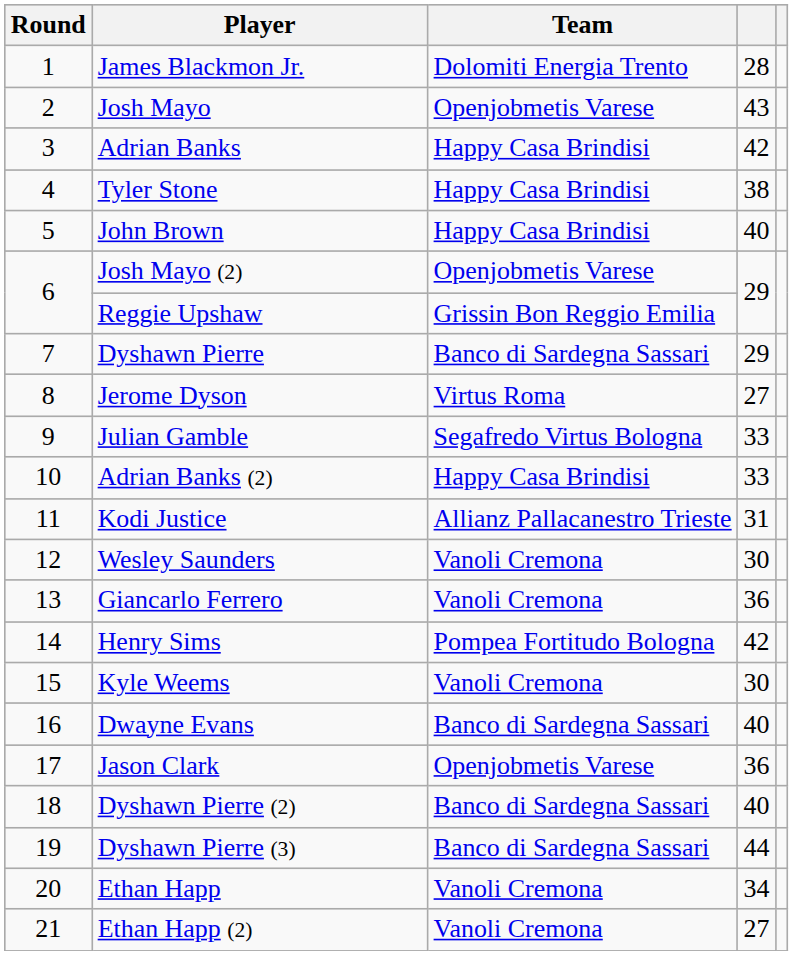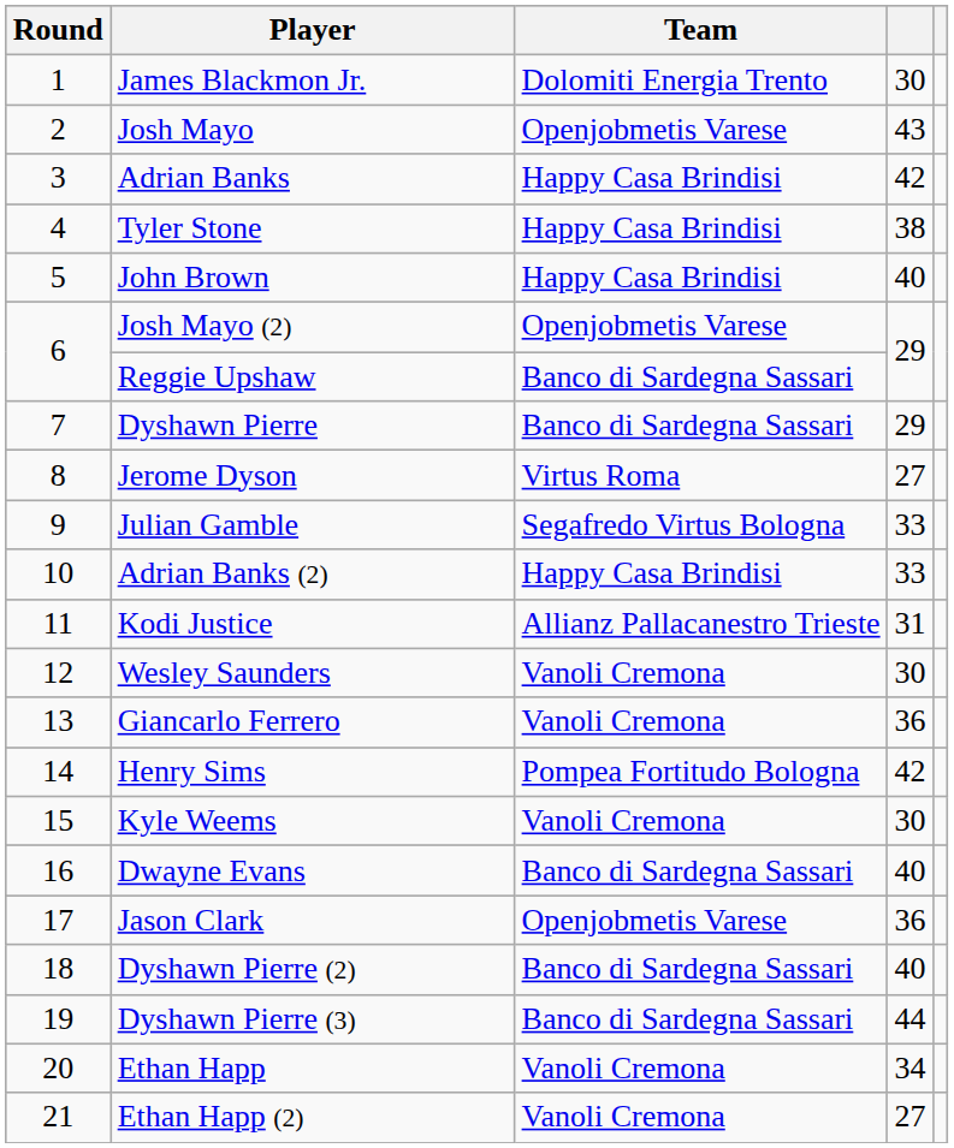James Blackmon Jr. | column 4: 28 -> 30
Reggie Upshaw | Team: Grissin Bon Reggio Emilia -> Banco di Sardegna Sassari
